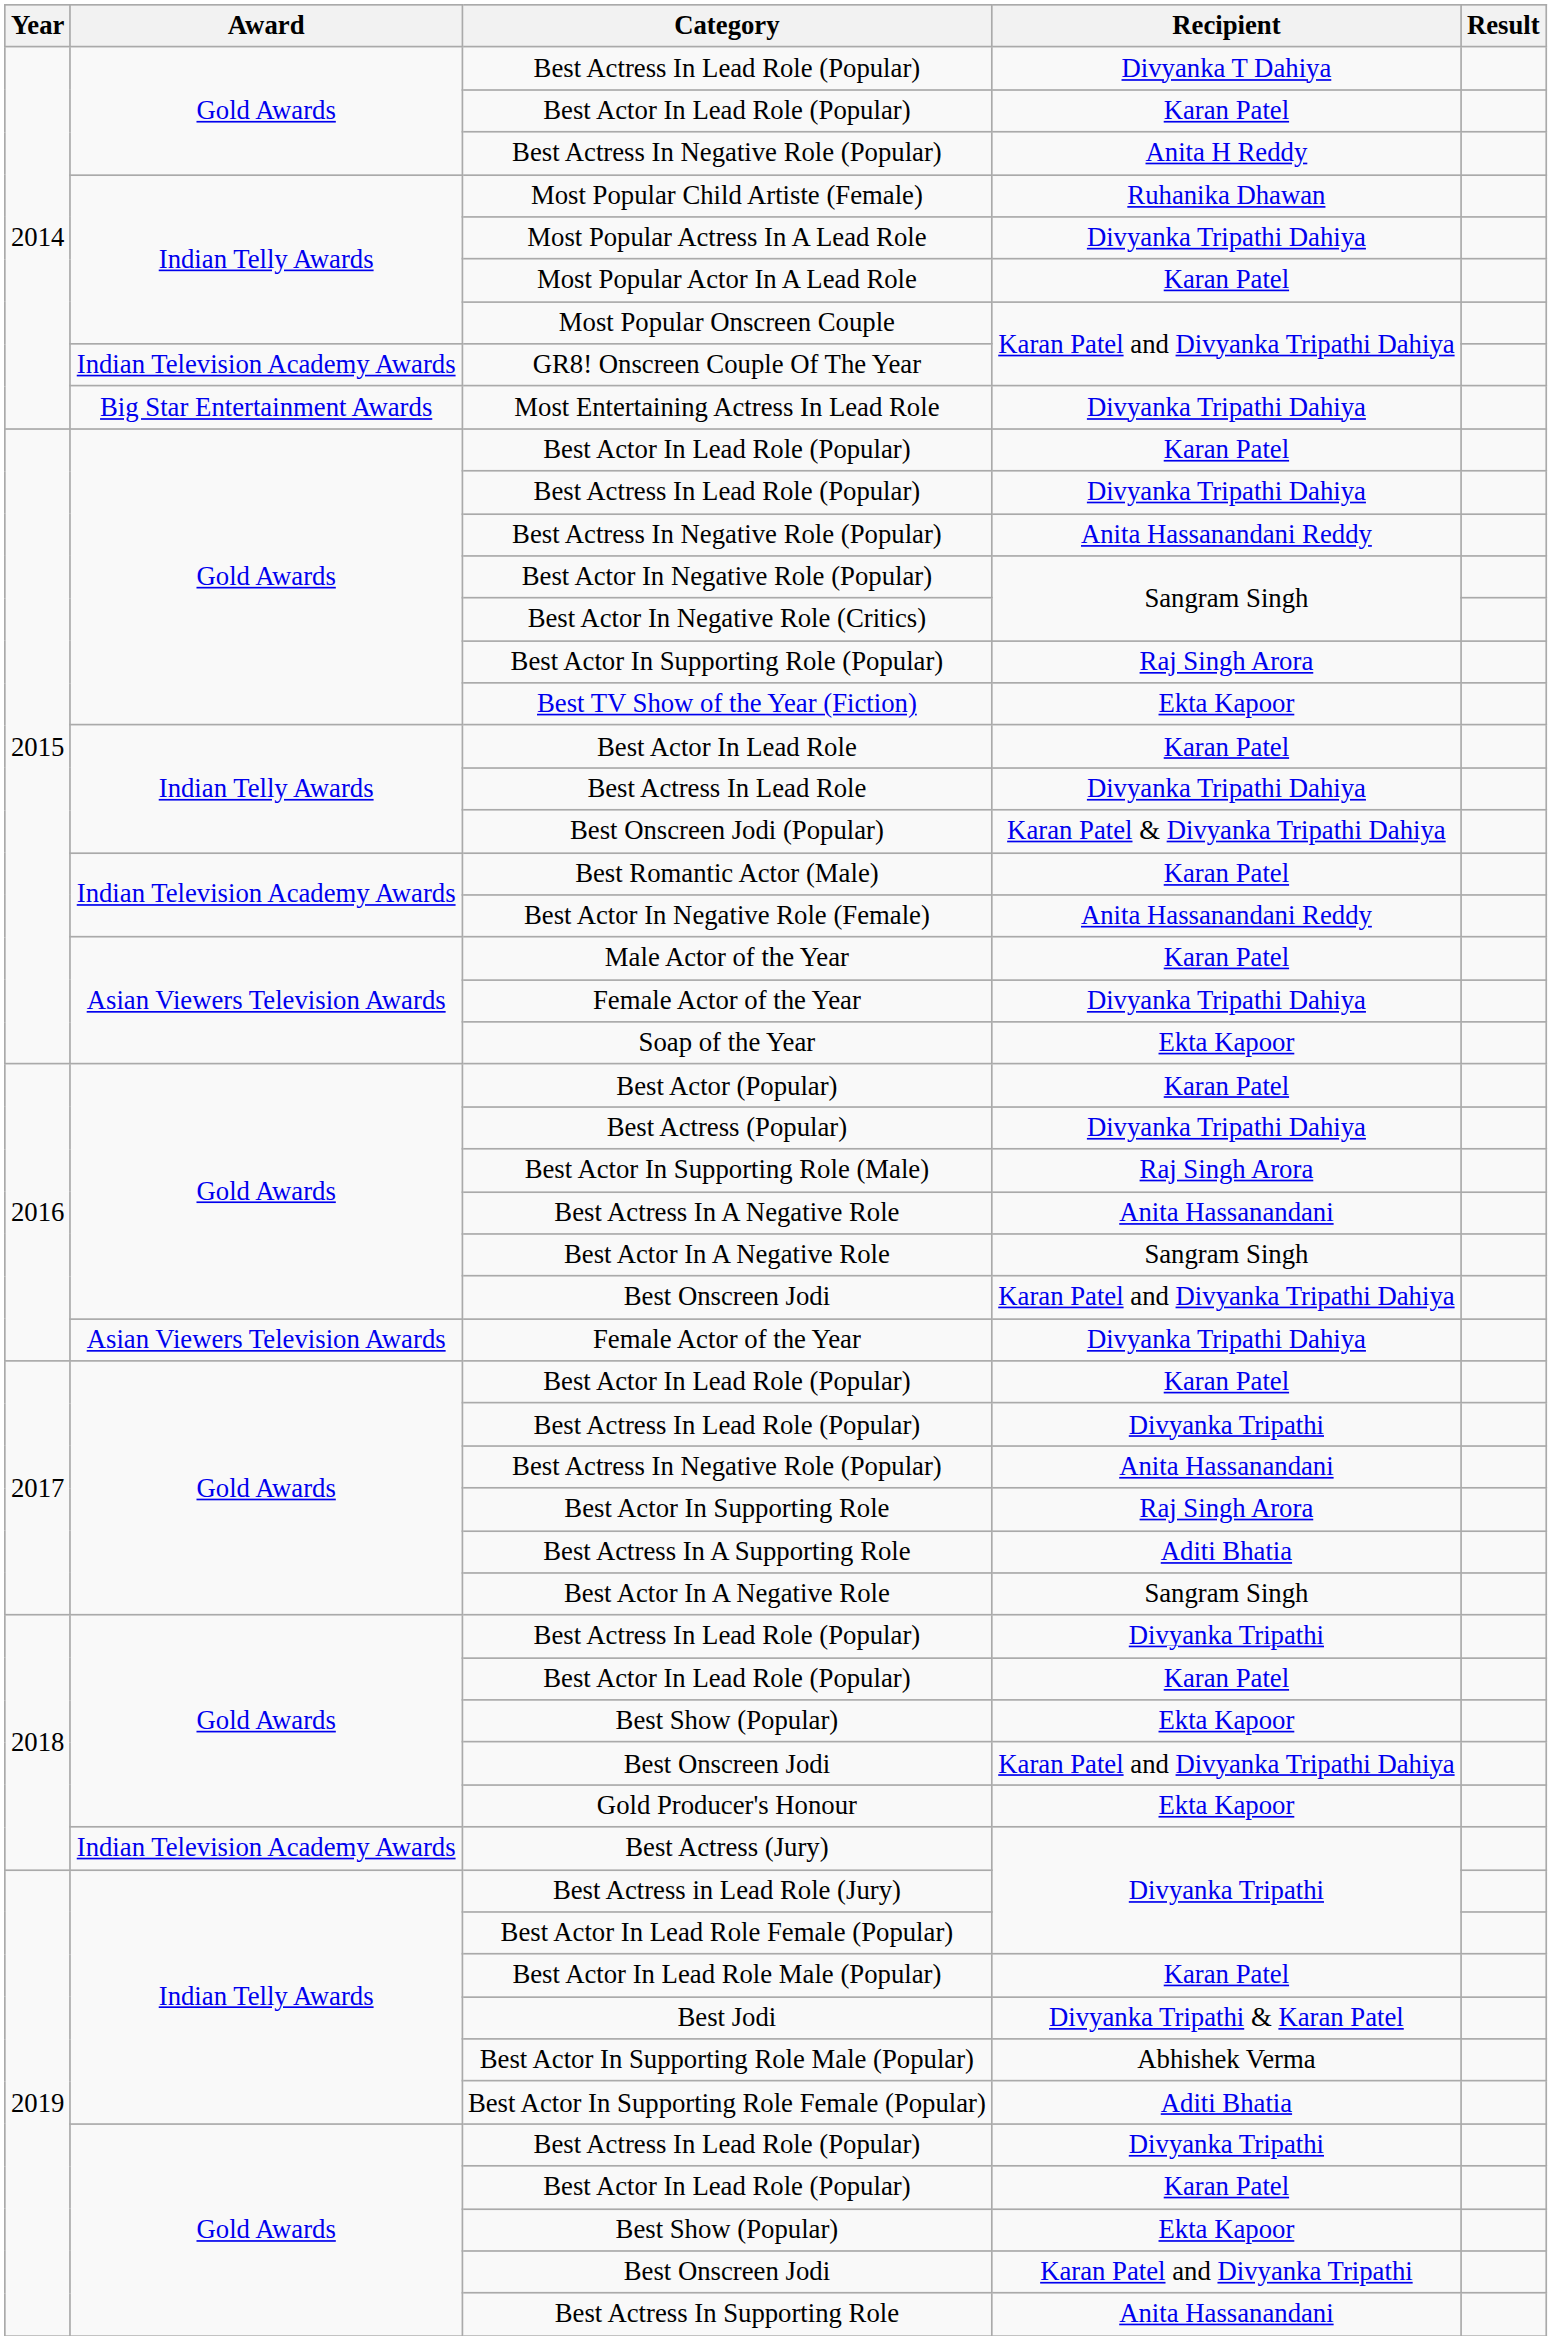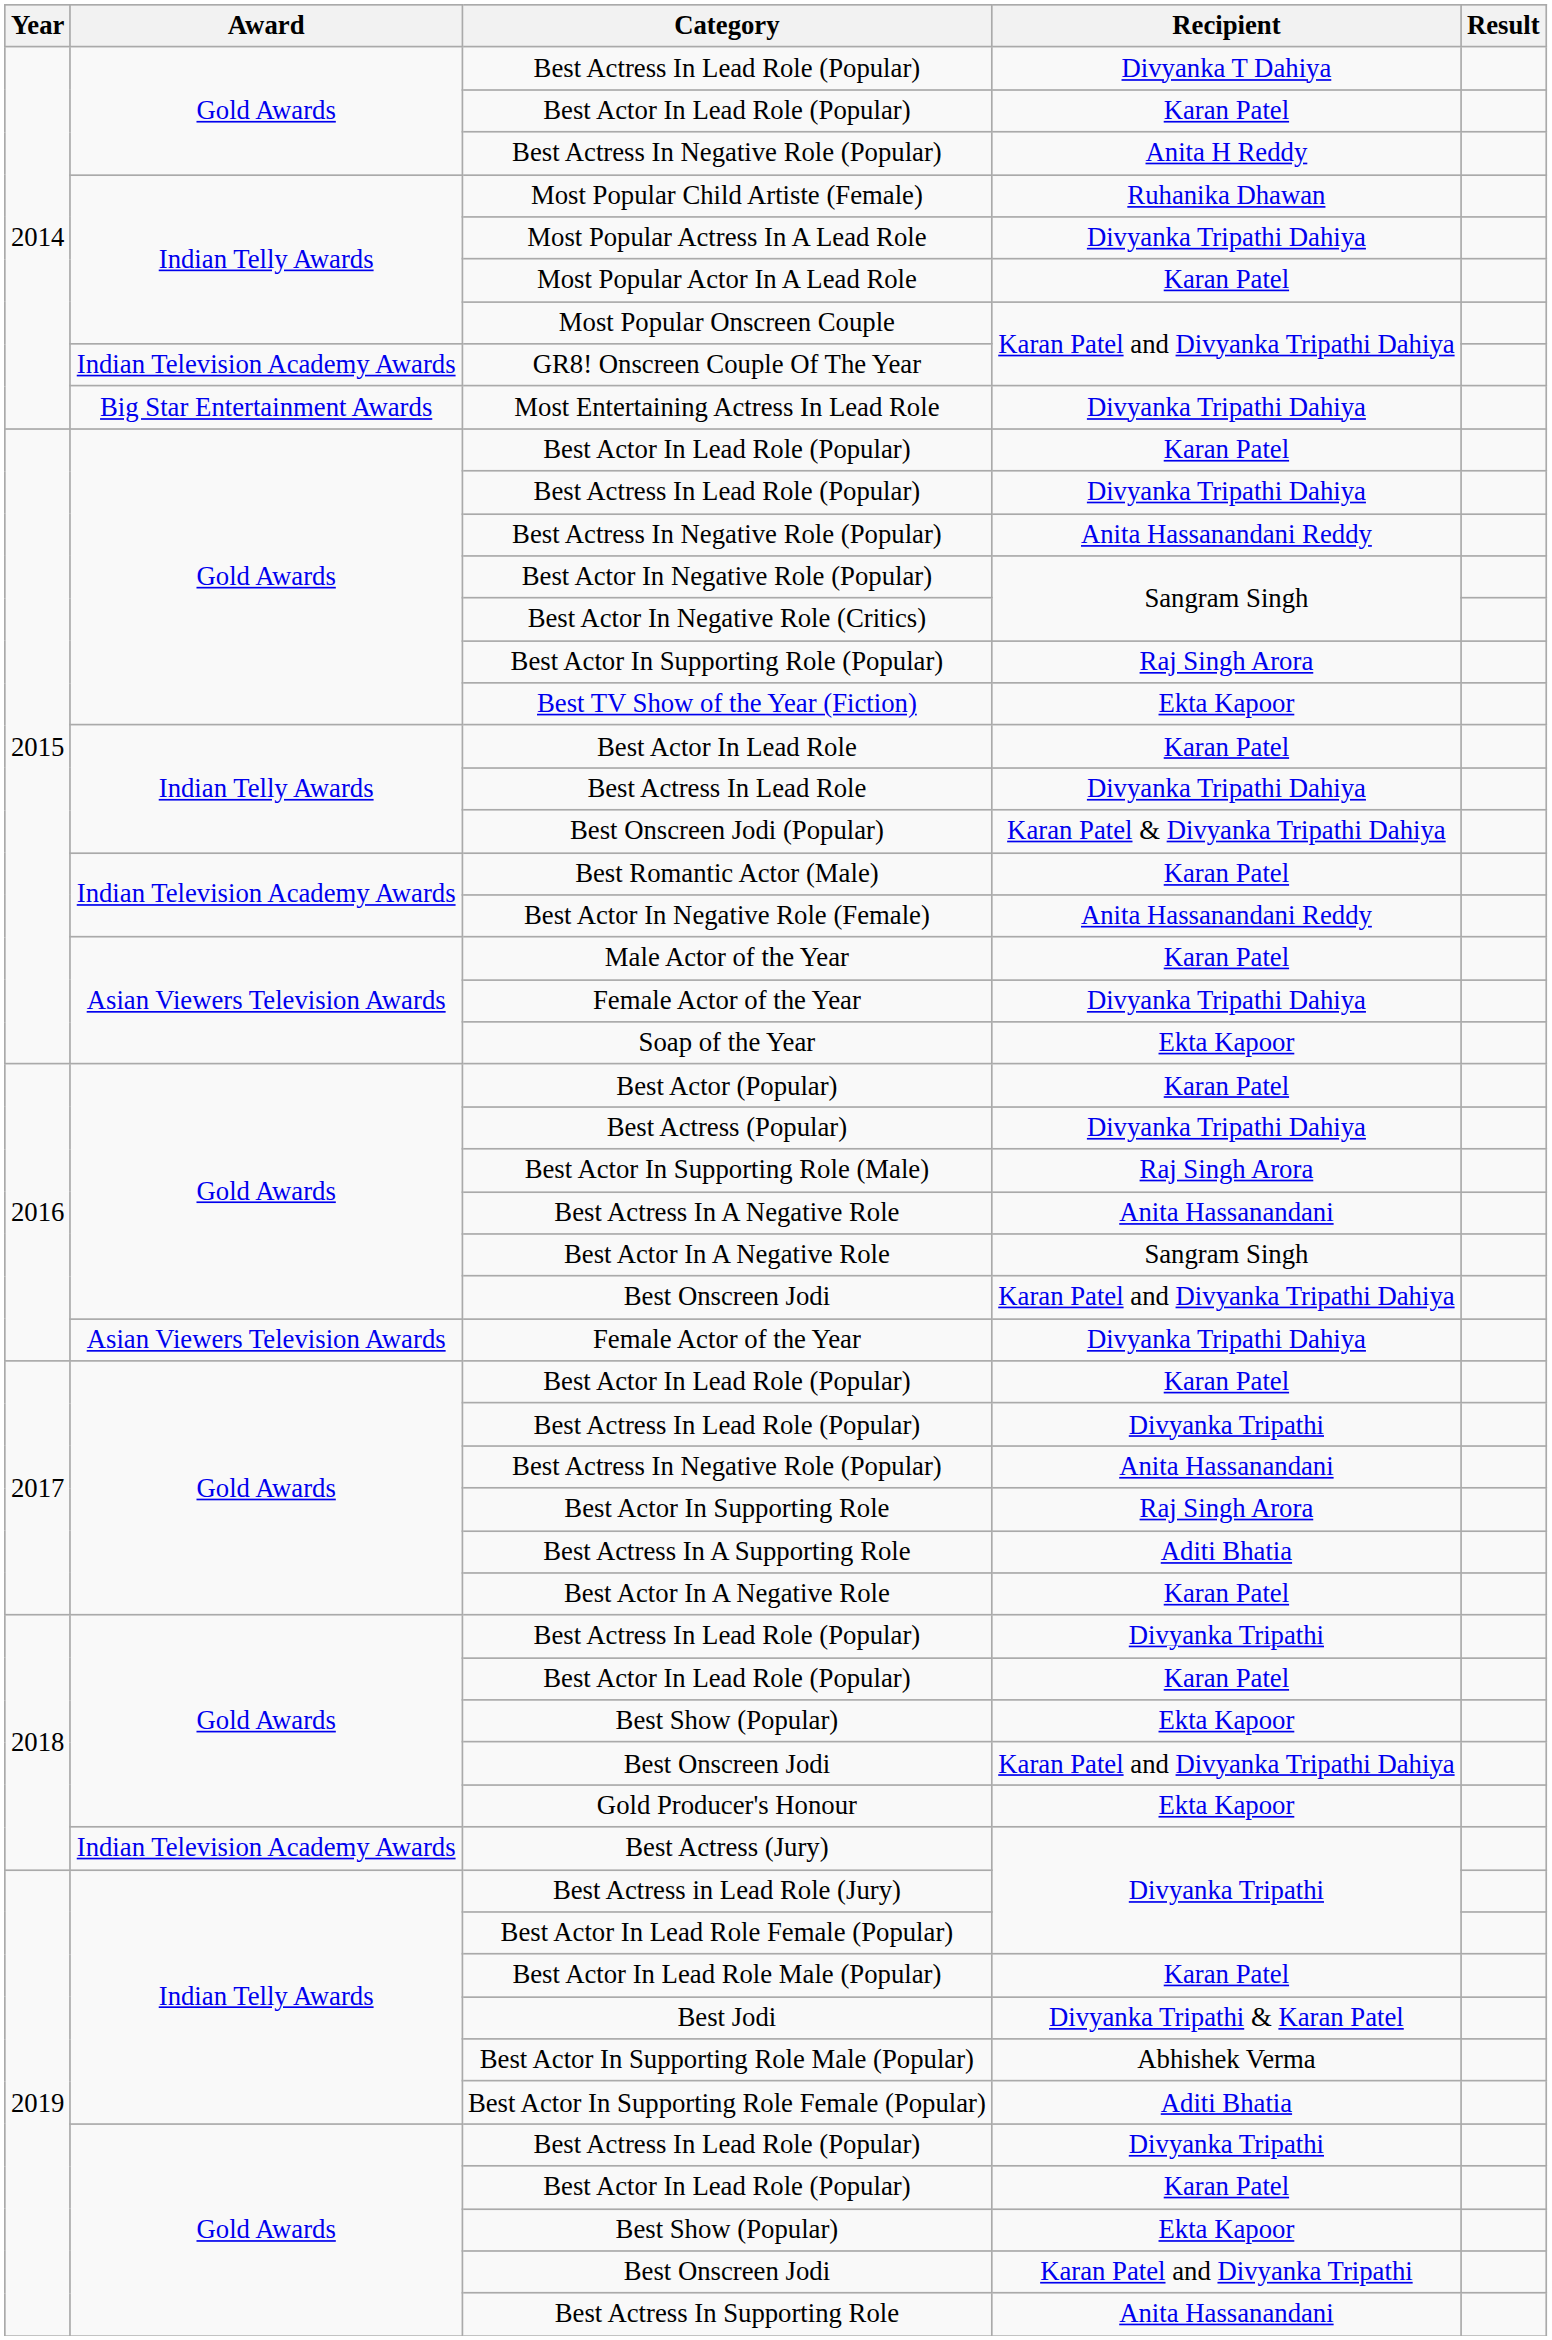2017 / Best Actor In A Negative Role | Recipient: Sangram Singh -> Karan Patel
